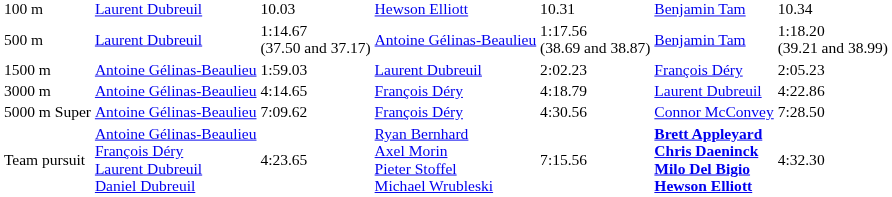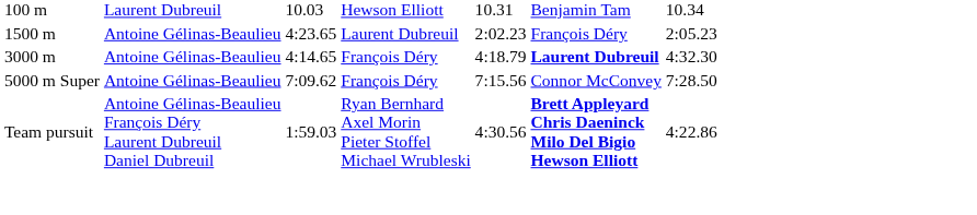- row: 500 m | Laurent Dubreuil | 1:14.67 (37.50 and 37.17) | Antoine Gélinas-Beaulieu | 1:17.56 (38.69 and 38.87) | Benjamin Tam | 1:18.20 (39.21 and 38.99)
1500 m | column 3: 1:59.03 -> 4:23.65
3000 m | column 6: normal -> bold
3000 m | column 7: 4:22.86 -> 4:32.30
5000 m Super | column 5: 4:30.56 -> 7:15.56
Team pursuit | column 3: 4:23.65 -> 1:59.03
Team pursuit | column 5: 7:15.56 -> 4:30.56
Team pursuit | column 7: 4:32.30 -> 4:22.86
